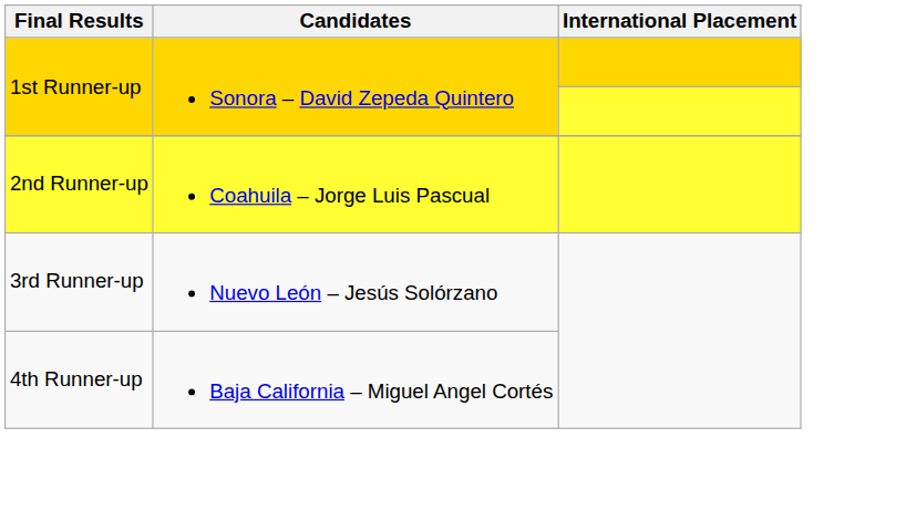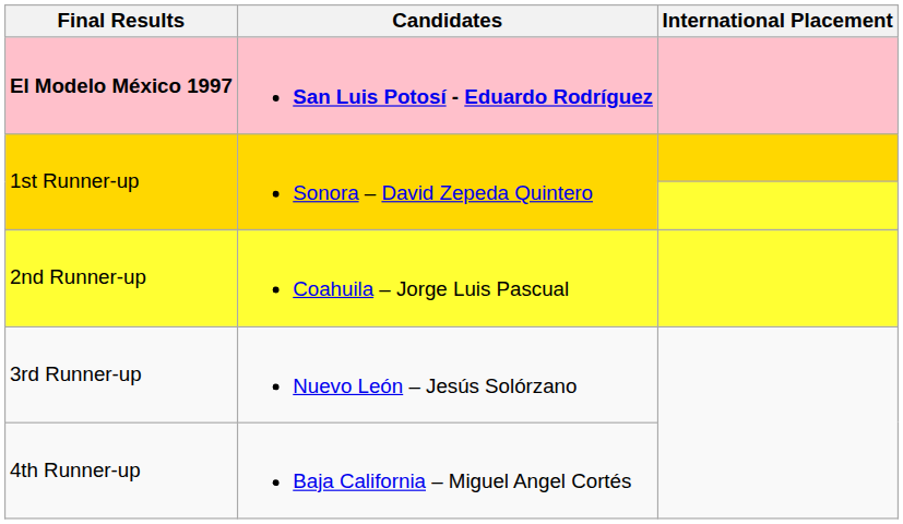+ row: El Modelo México 1997 | San Luis Potosí - Eduardo Rodríguez
